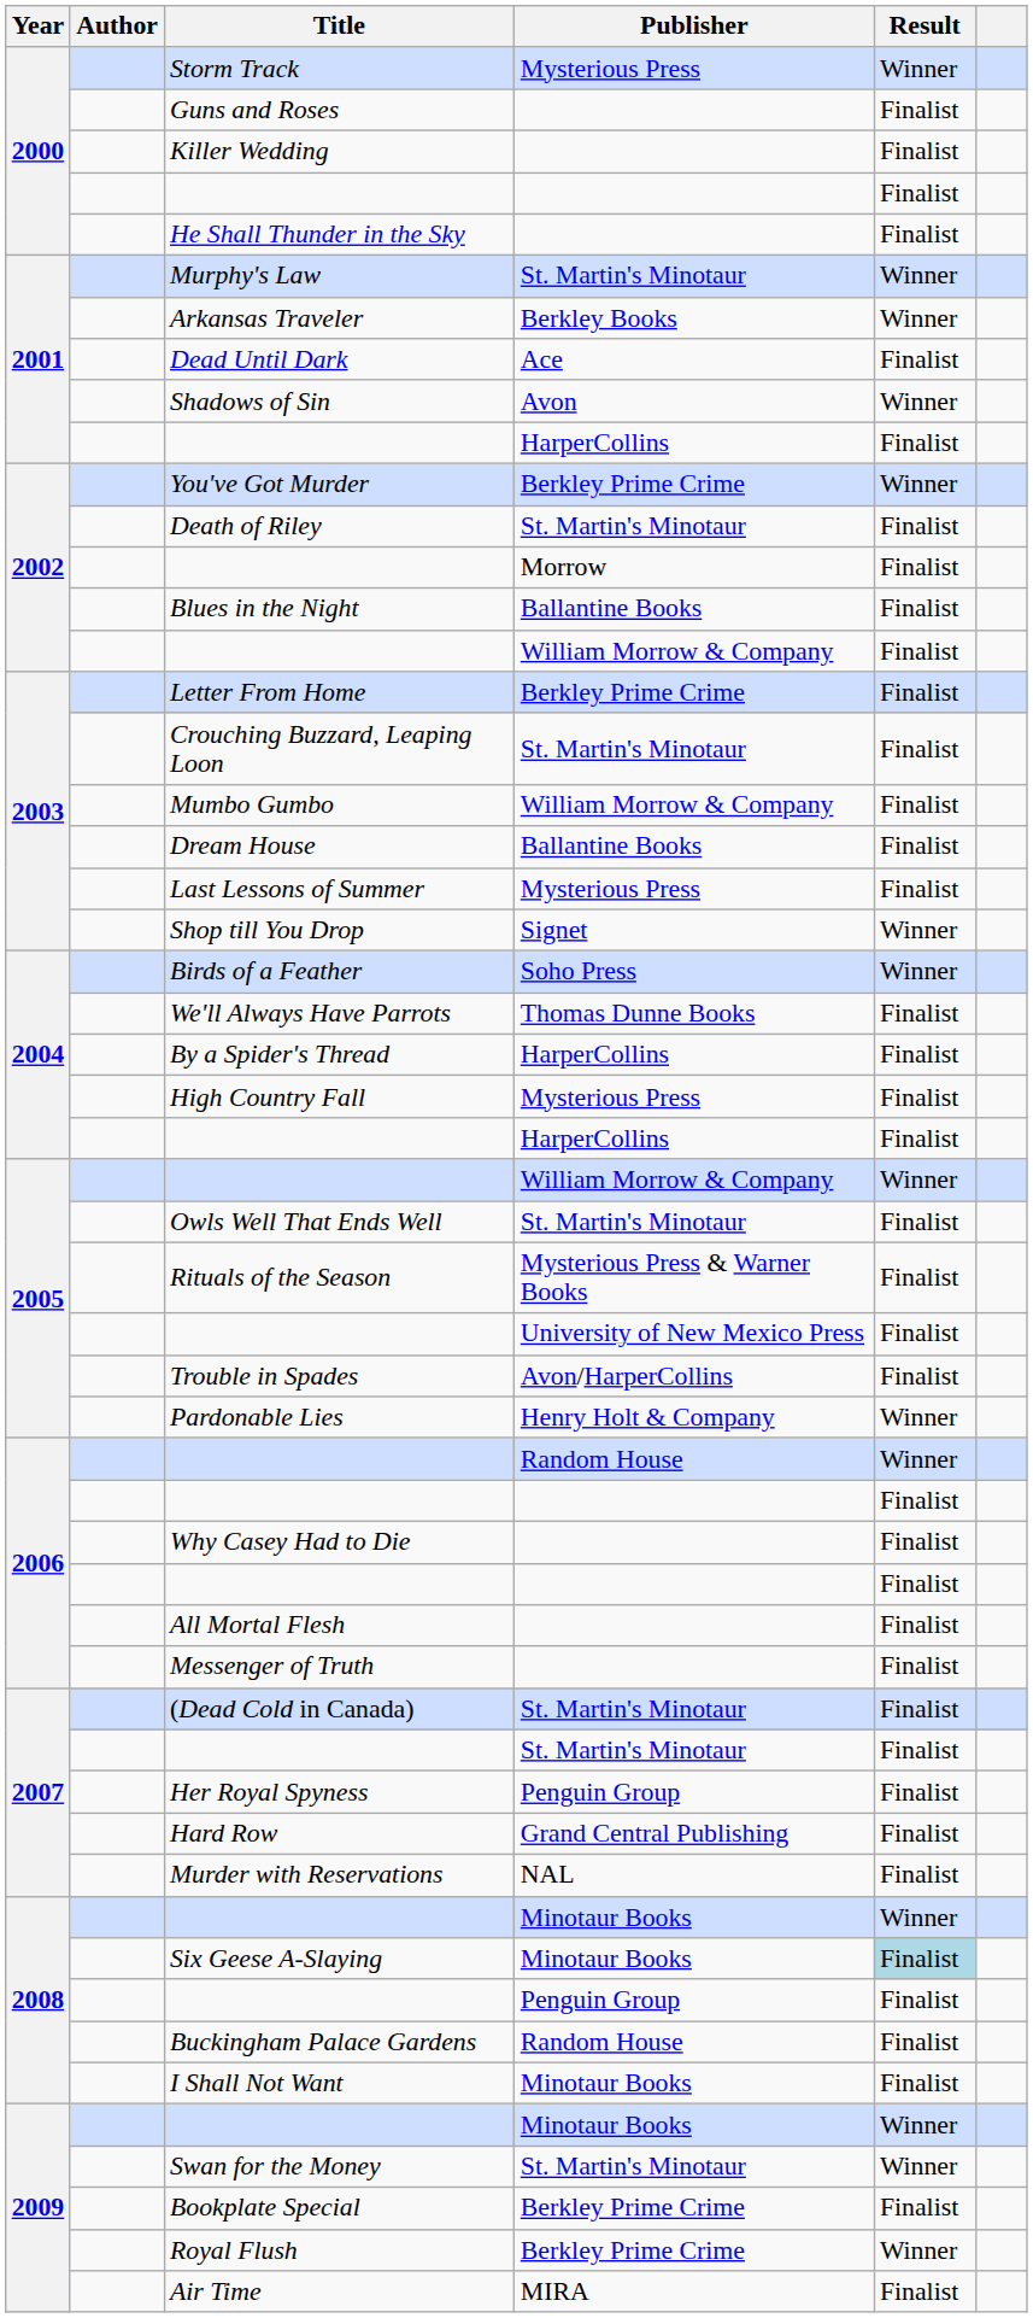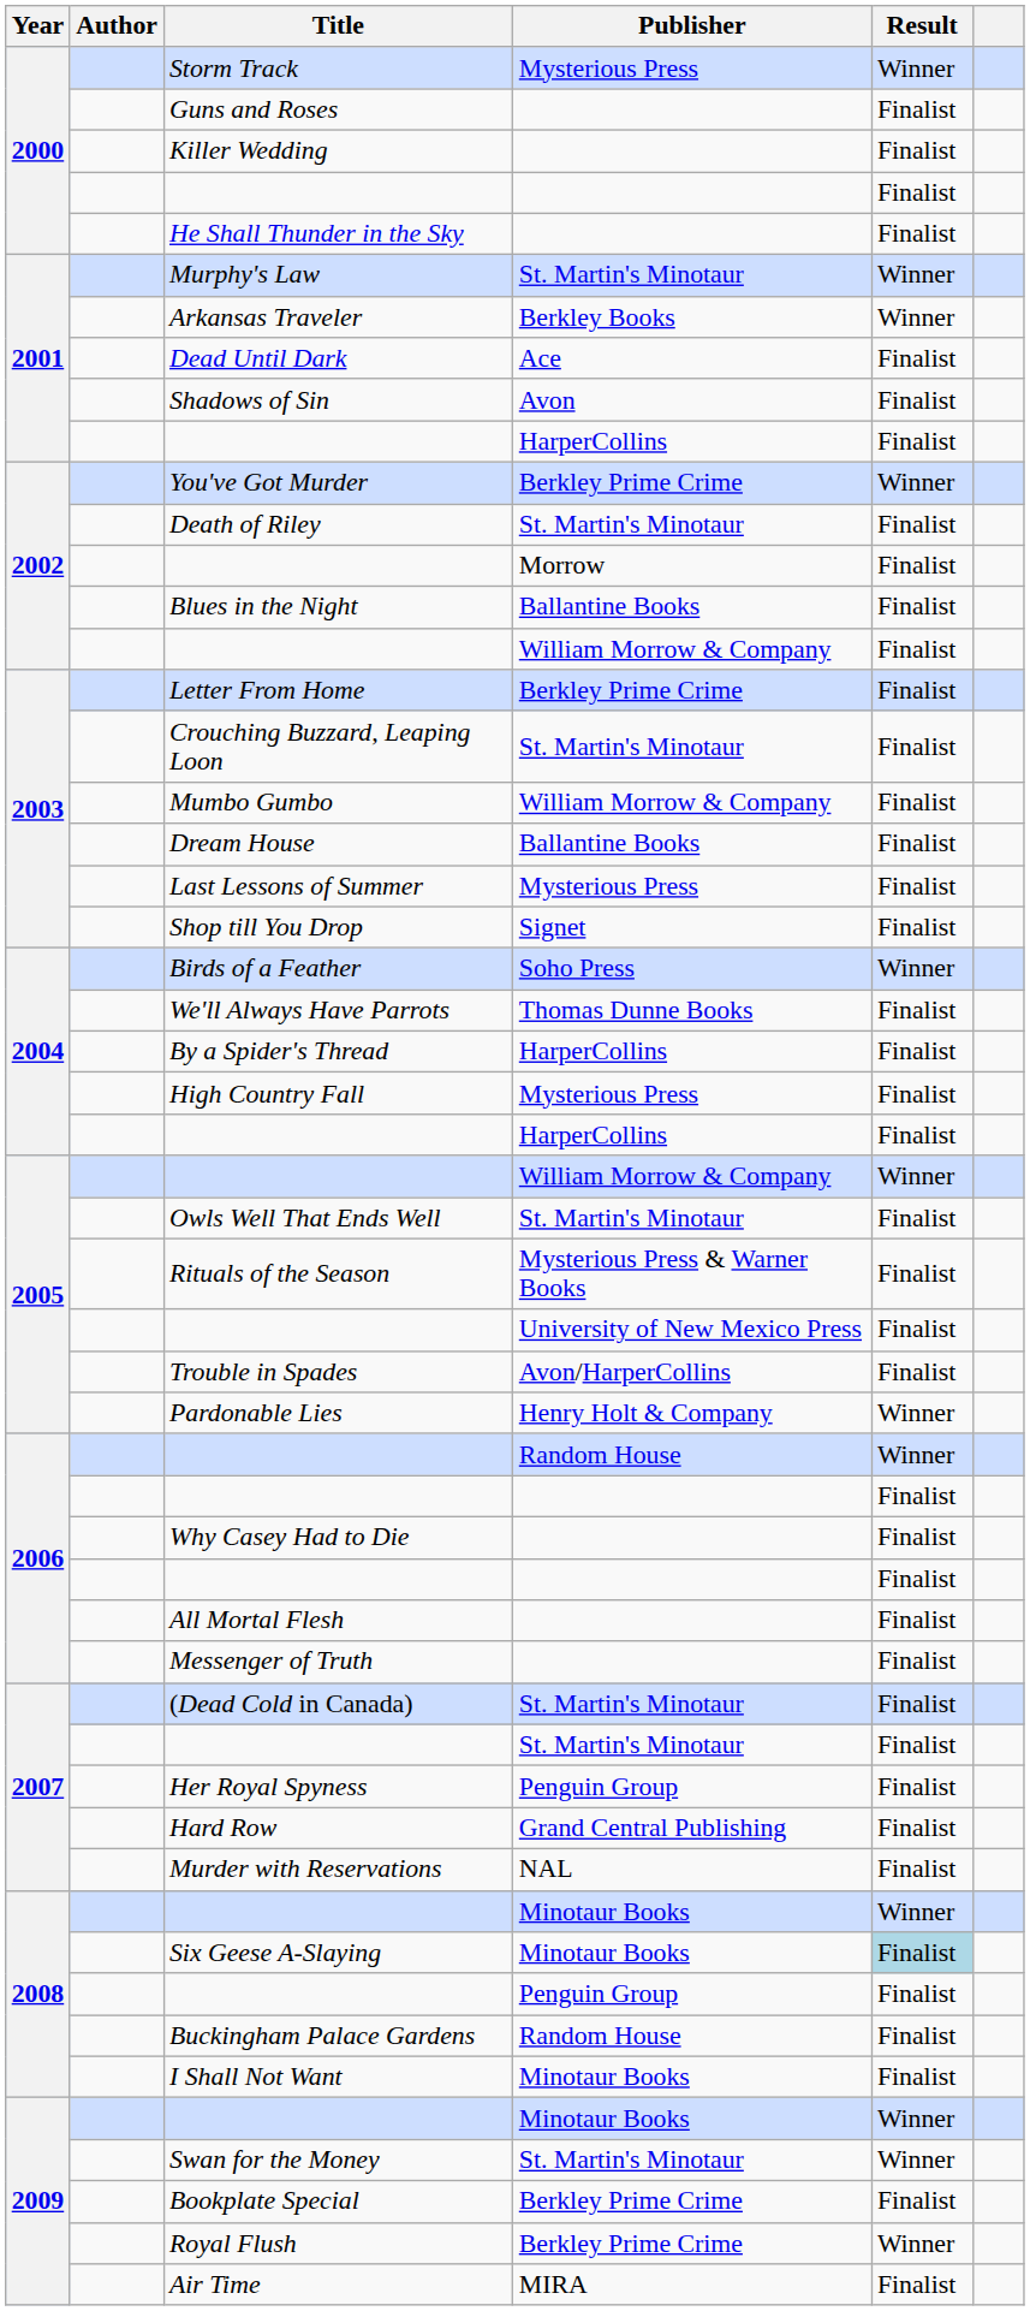Shadows of Sin | Result: Winner -> Finalist
Shop till You Drop | Result: Winner -> Finalist
